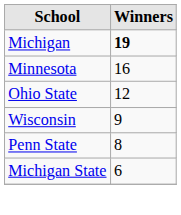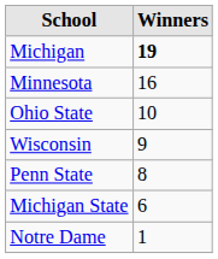Ohio State | Winners: 12 -> 10
+ row: Notre Dame | 1
